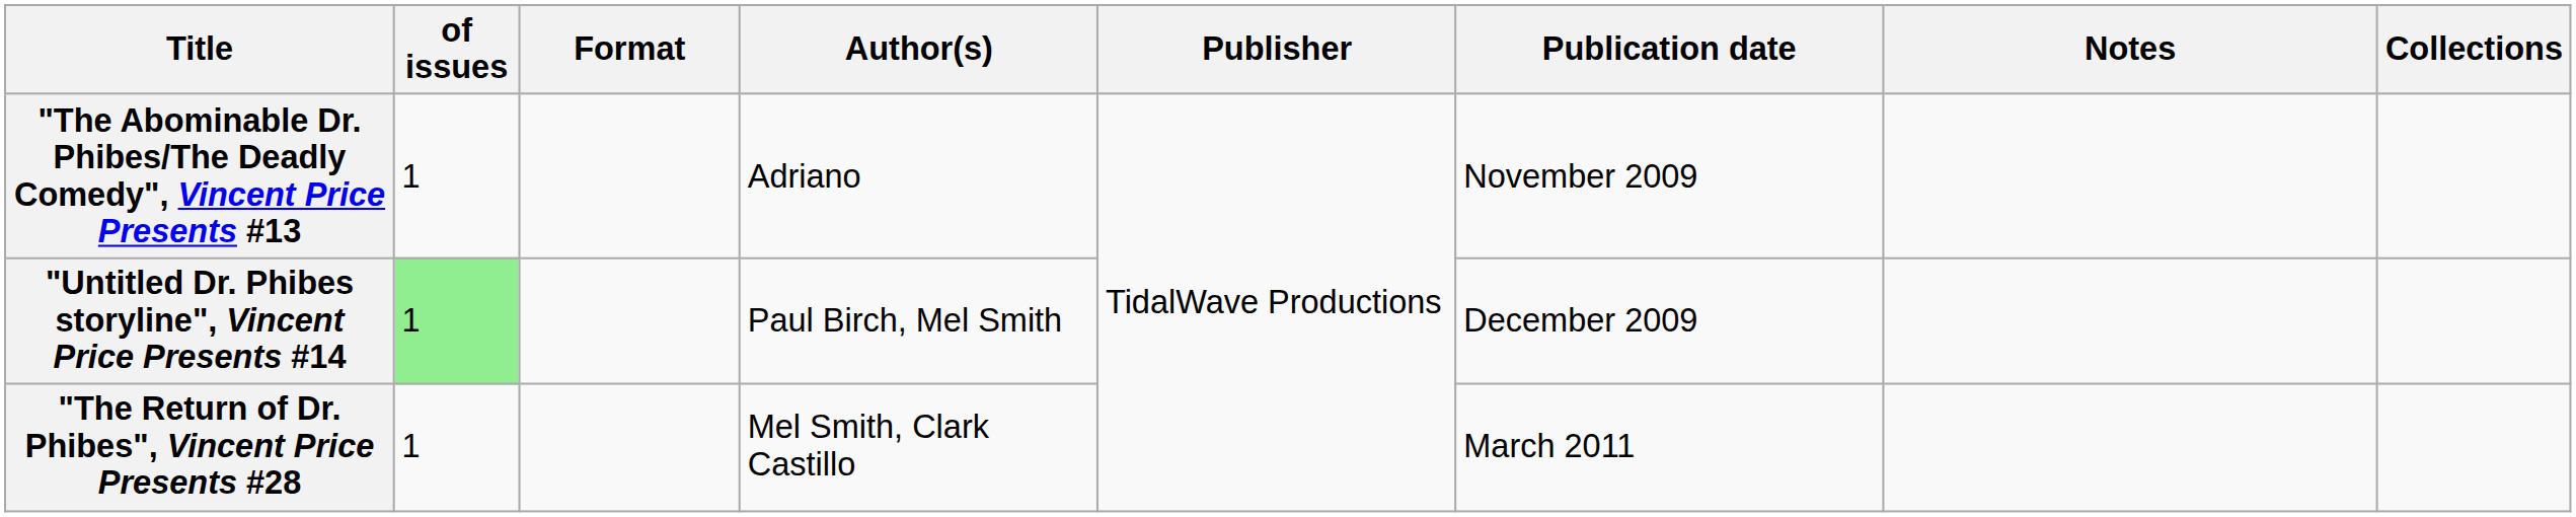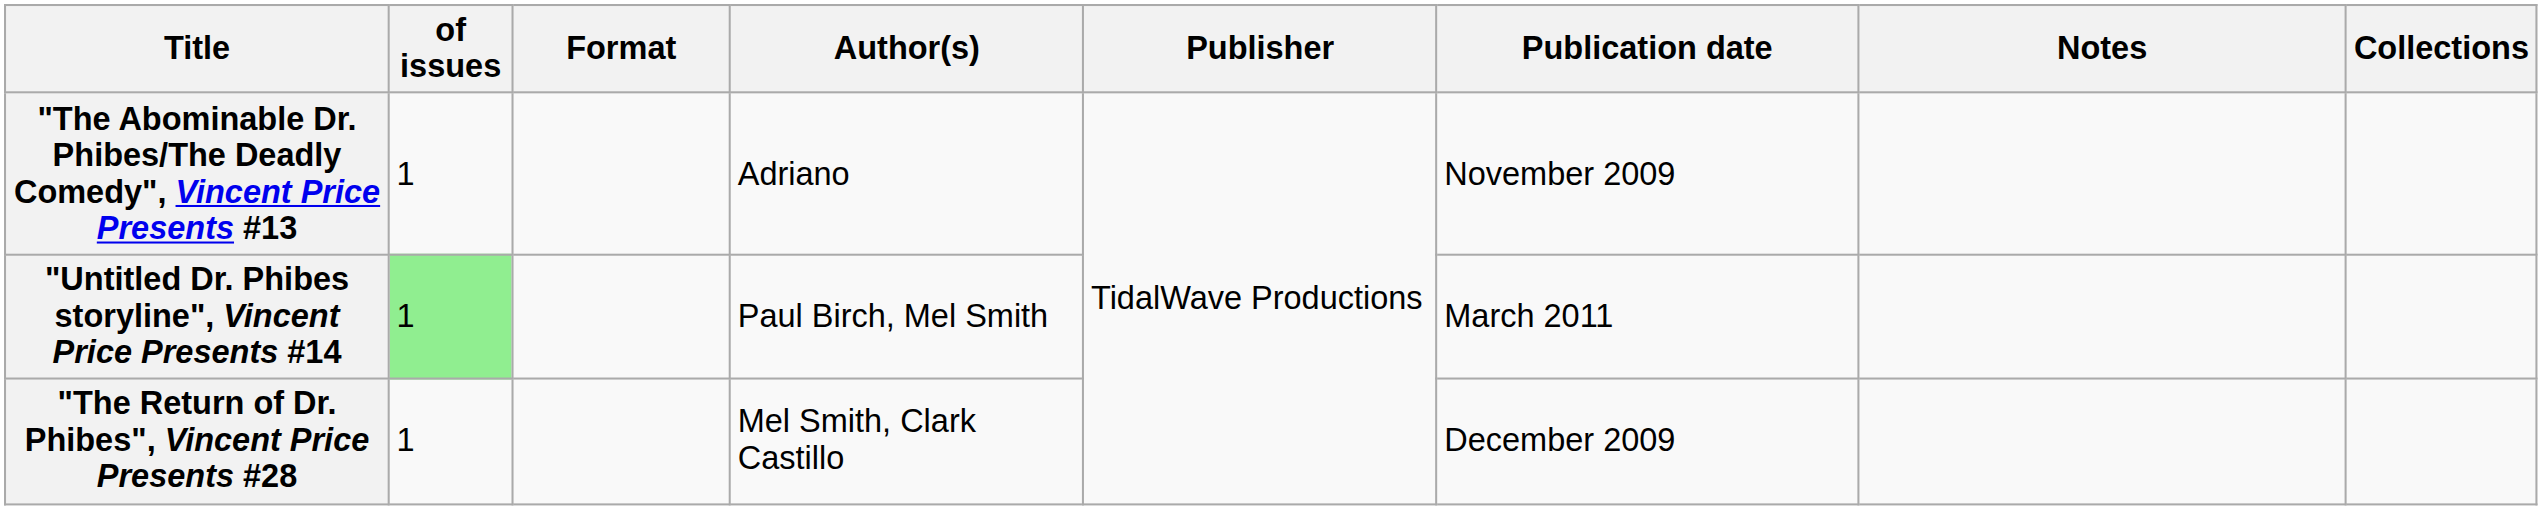"Untitled Dr. Phibes storyline", Vincent Price Presents #14 | Publication date: December 2009 -> March 2011
"The Return of Dr. Phibes", Vincent Price Presents #28 | Publication date: March 2011 -> December 2009
